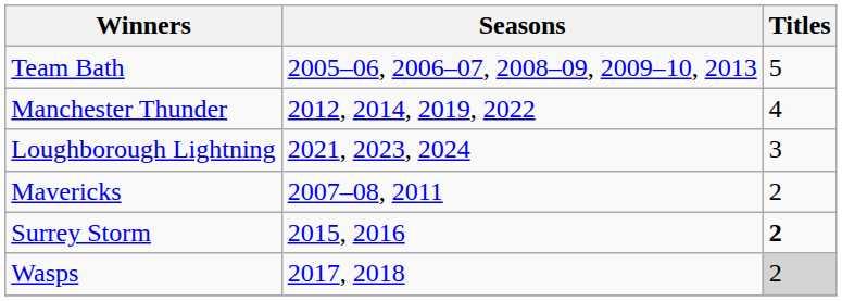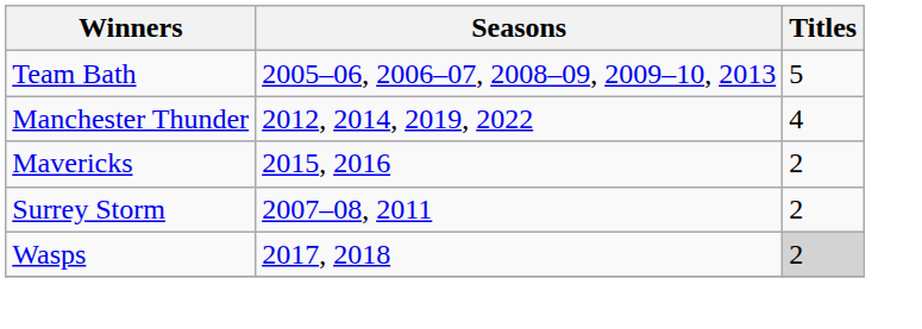- row: Loughborough Lightning | 2021, 2023, 2024 | 3
Mavericks | Seasons: 2007–08, 2011 -> 2015, 2016
Surrey Storm | Seasons: 2015, 2016 -> 2007–08, 2011
Surrey Storm | Titles: bold -> normal
